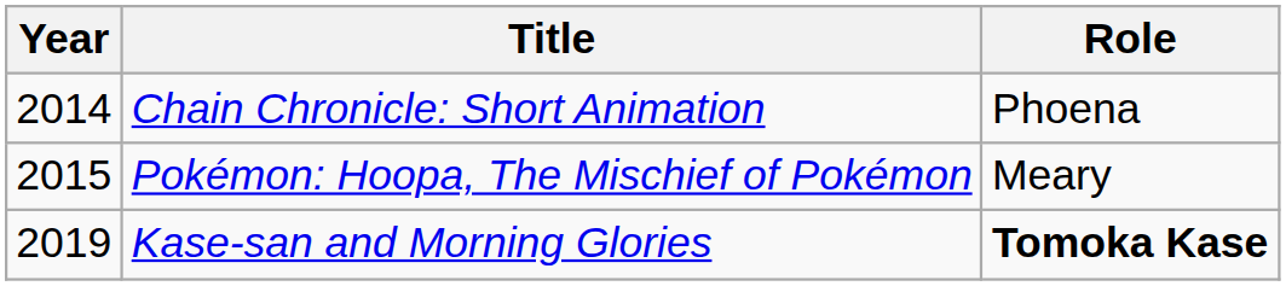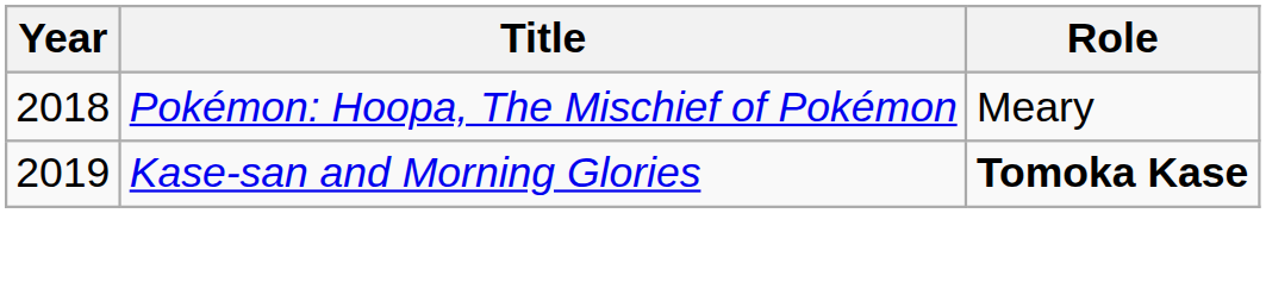- row: 2014 | Chain Chronicle: Short Animation | Phoena
Pokémon: Hoopa, The Mischief of Pokémon | Year: 2015 -> 2018
